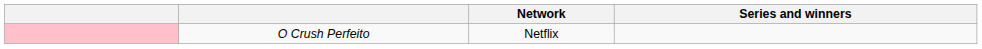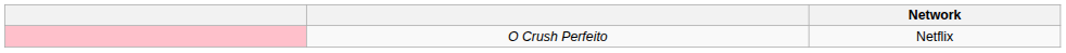- column: Series and winners
